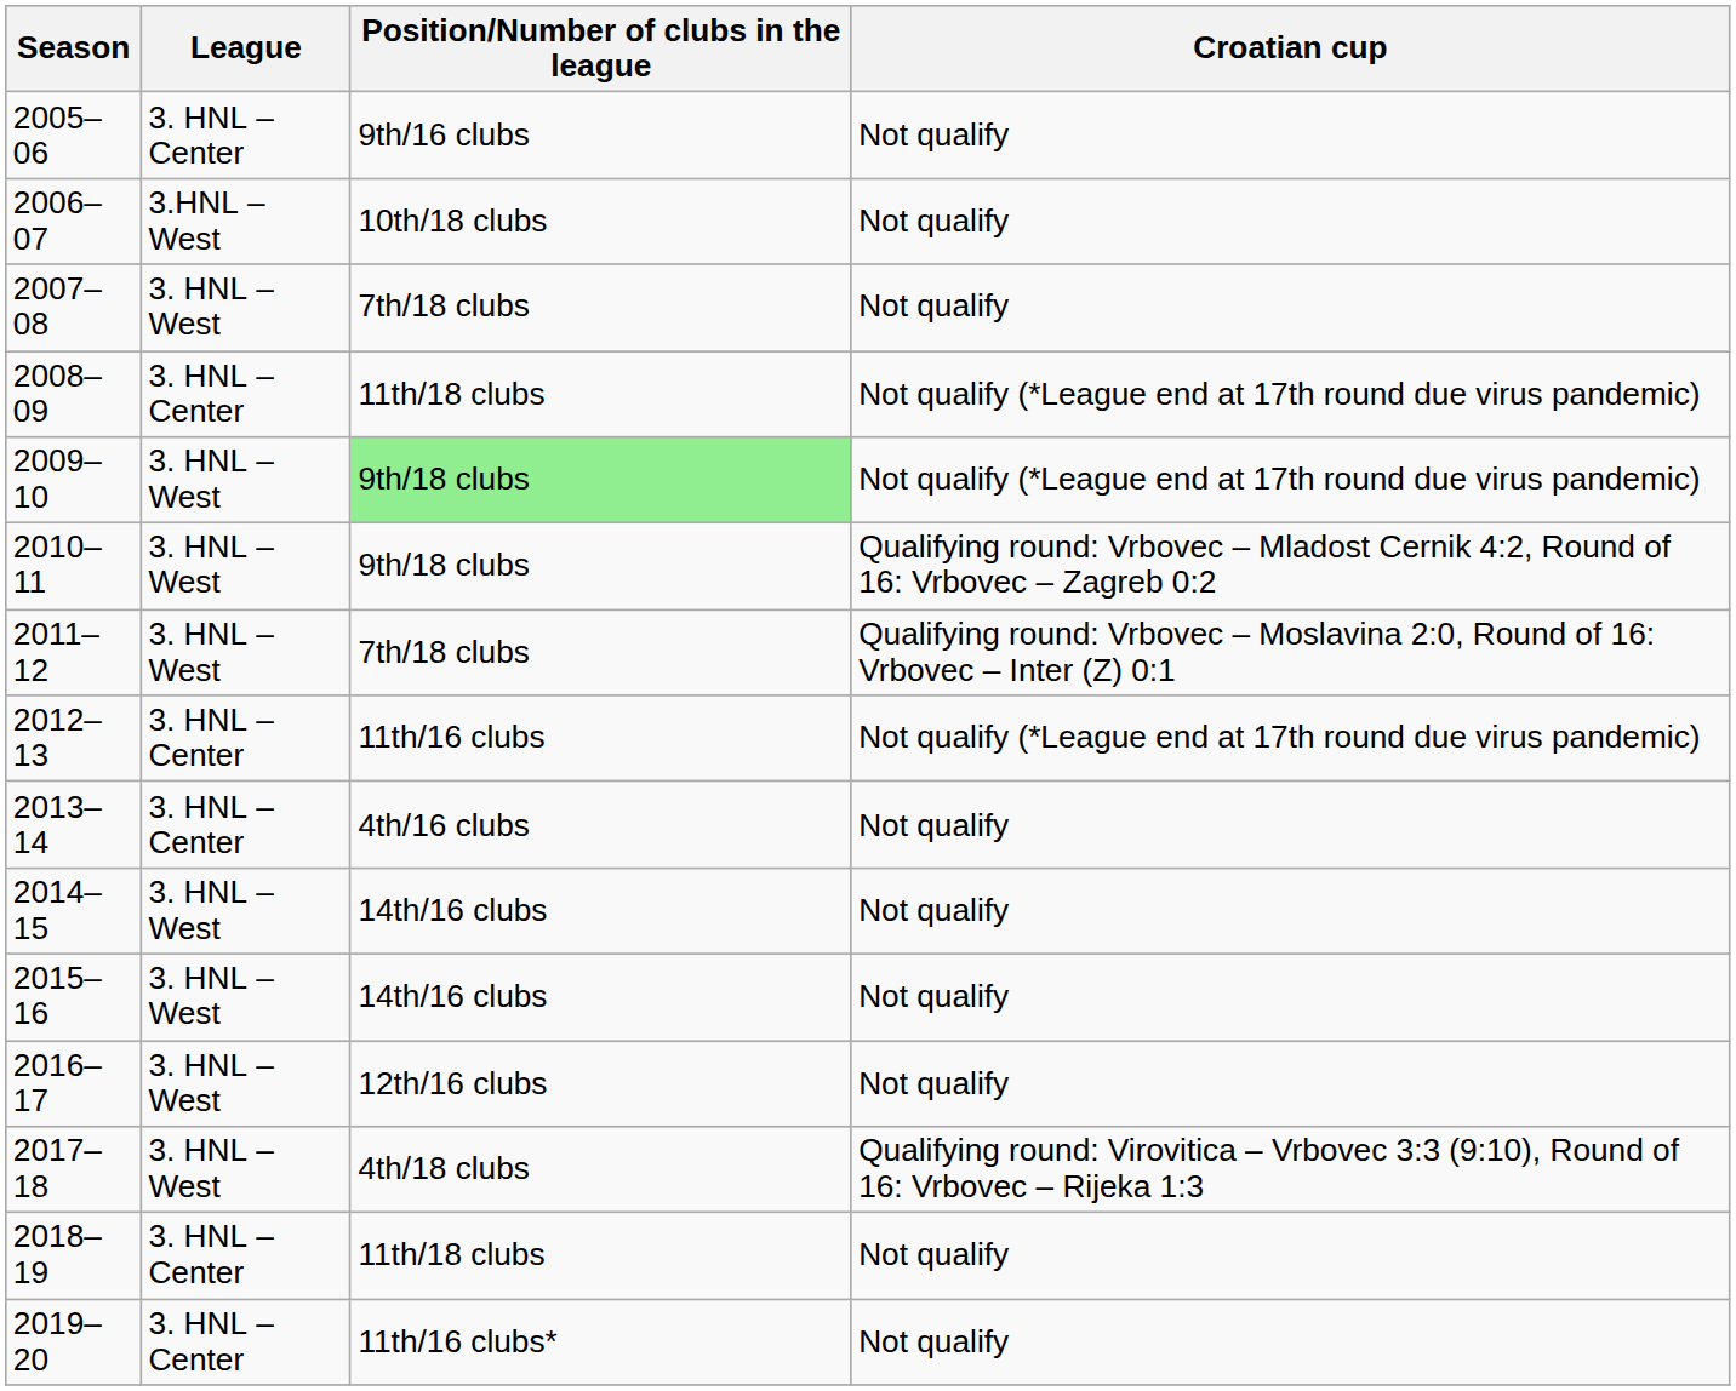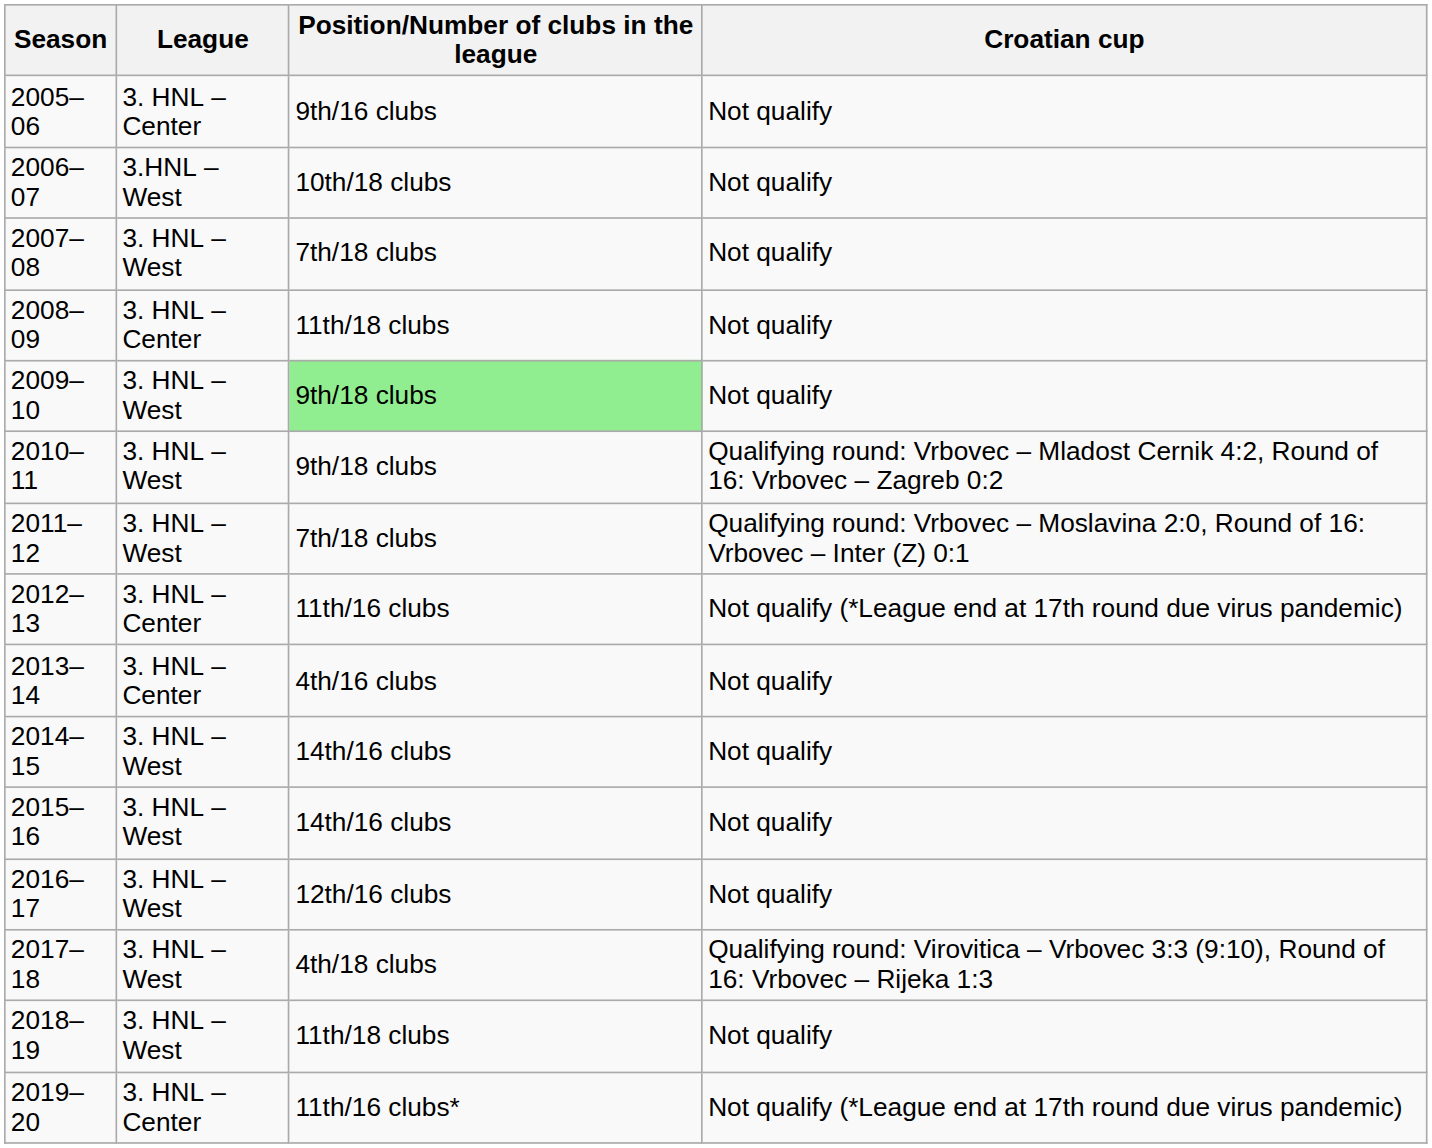2008–09 | Croatian cup: Not qualify (*League end at 17th round due virus pandemic) -> Not qualify
2009–10 | Croatian cup: Not qualify (*League end at 17th round due virus pandemic) -> Not qualify
2018–19 | League: 3. HNL – Center -> 3. HNL – West
2019–20 | Croatian cup: Not qualify -> Not qualify (*League end at 17th round due virus pandemic)
